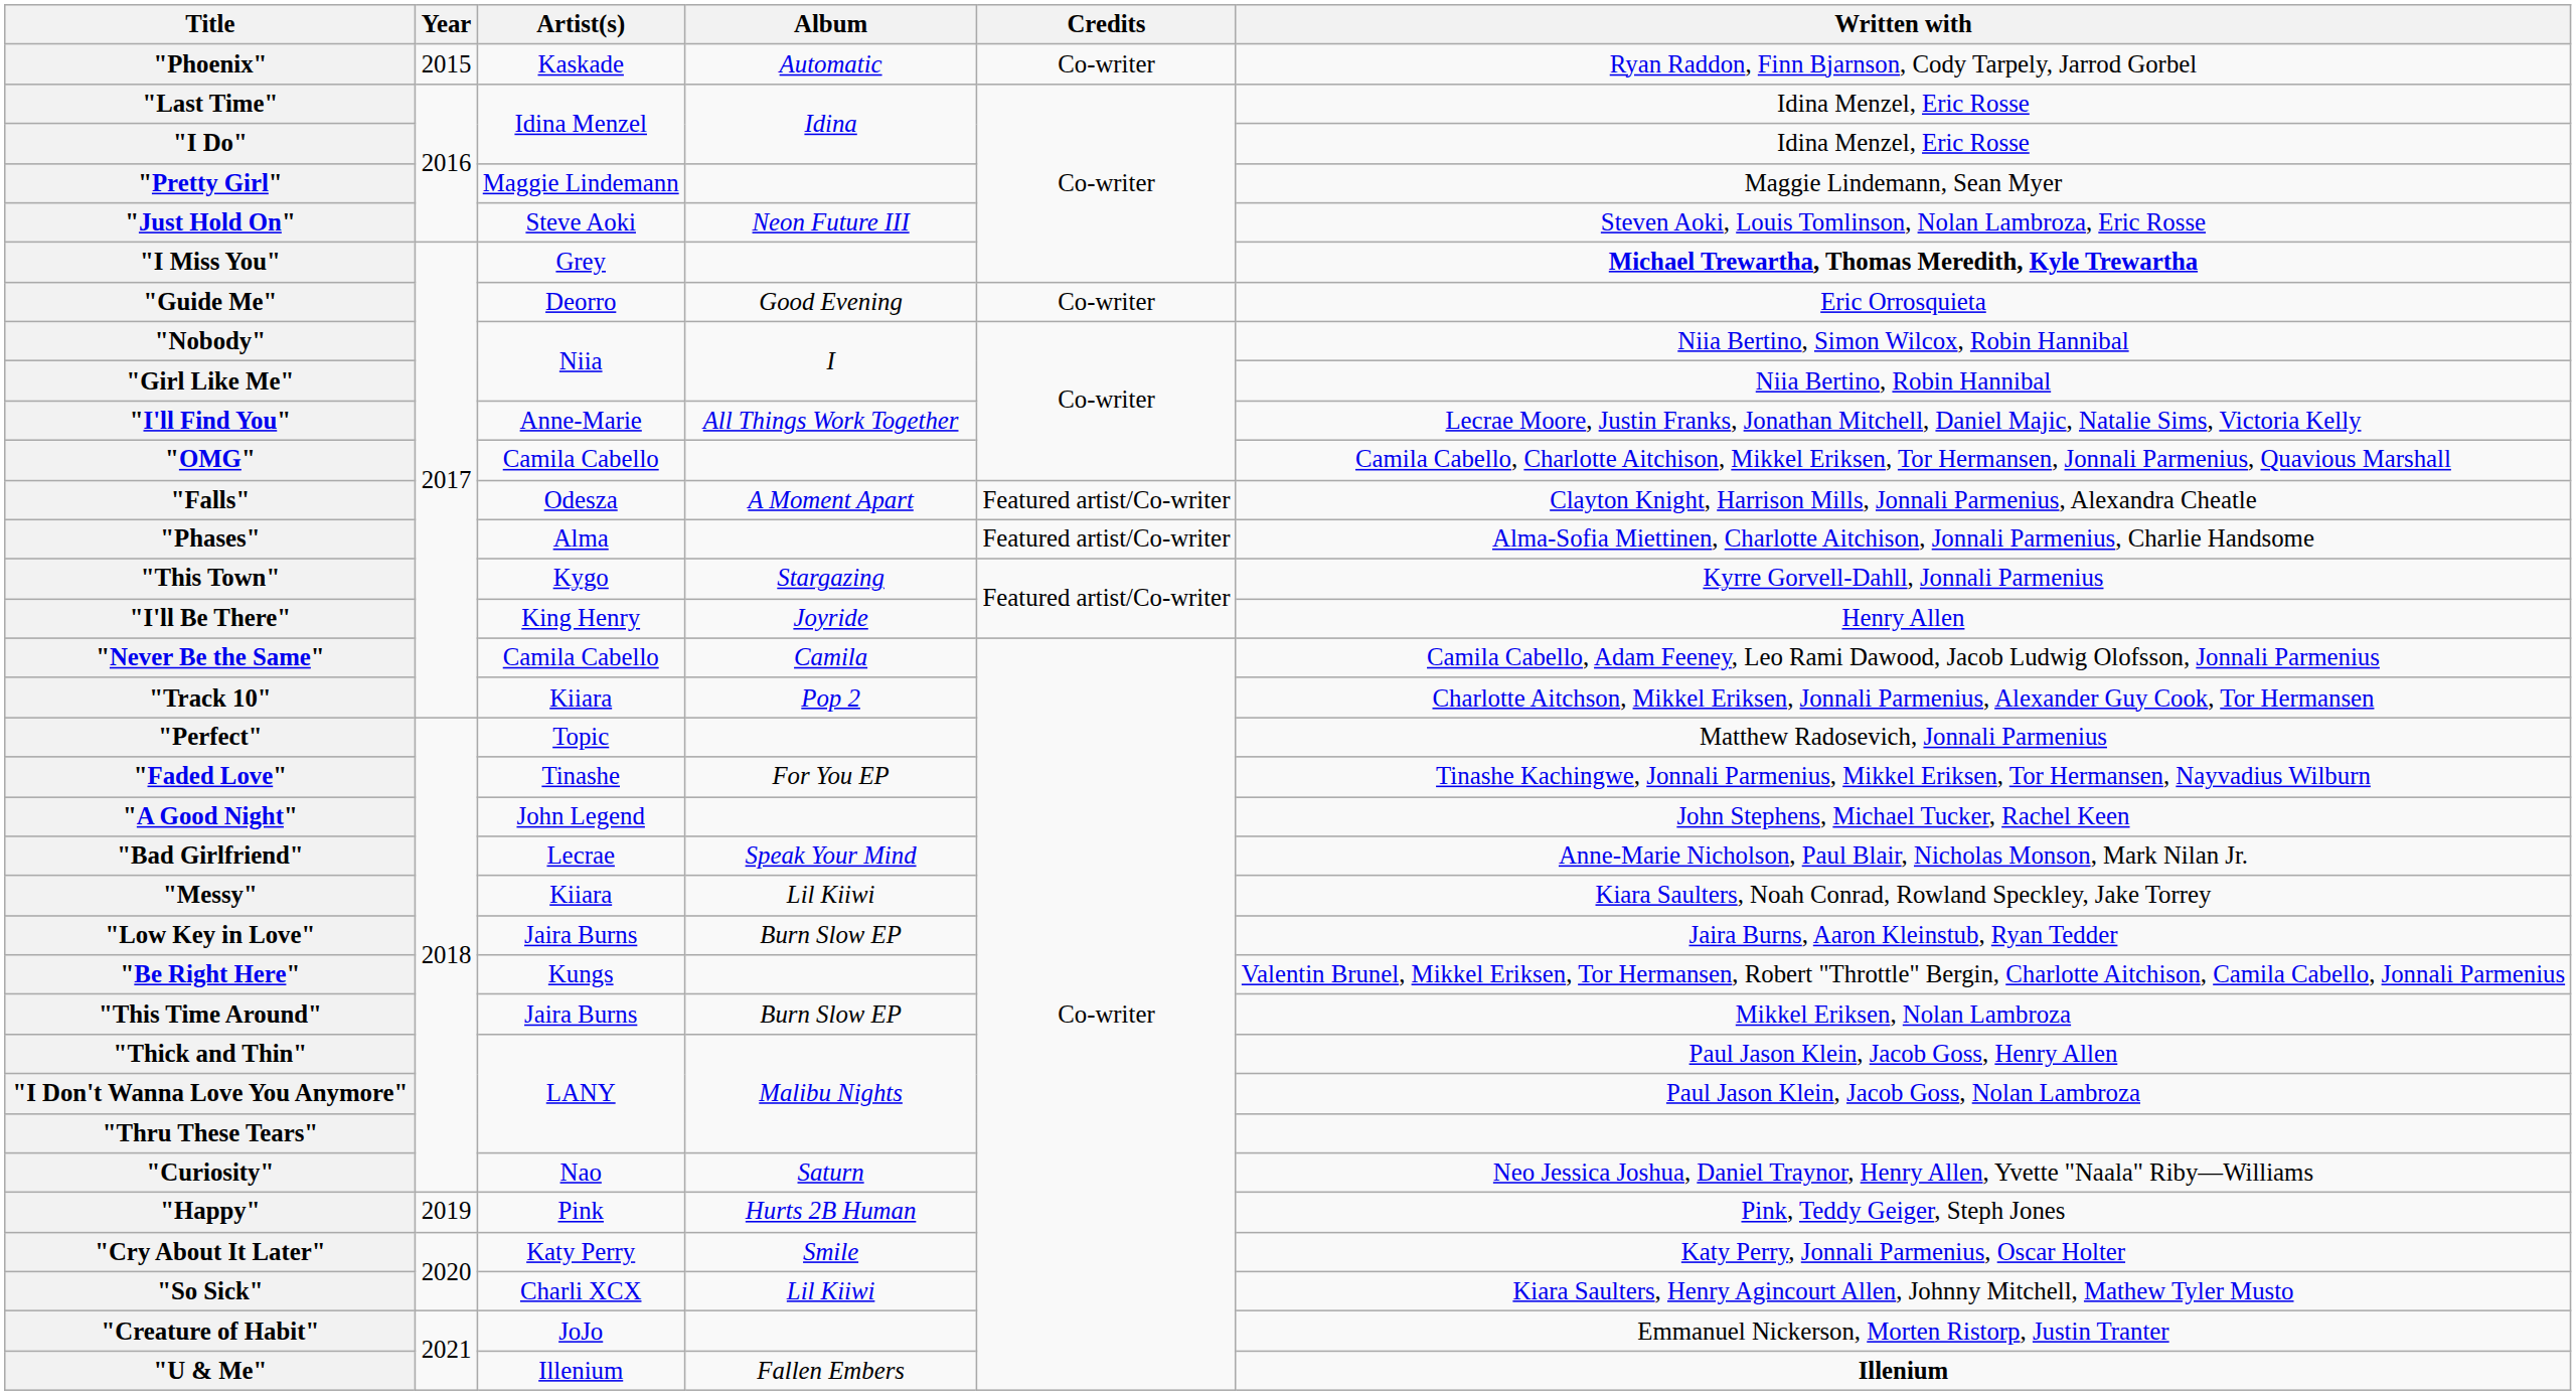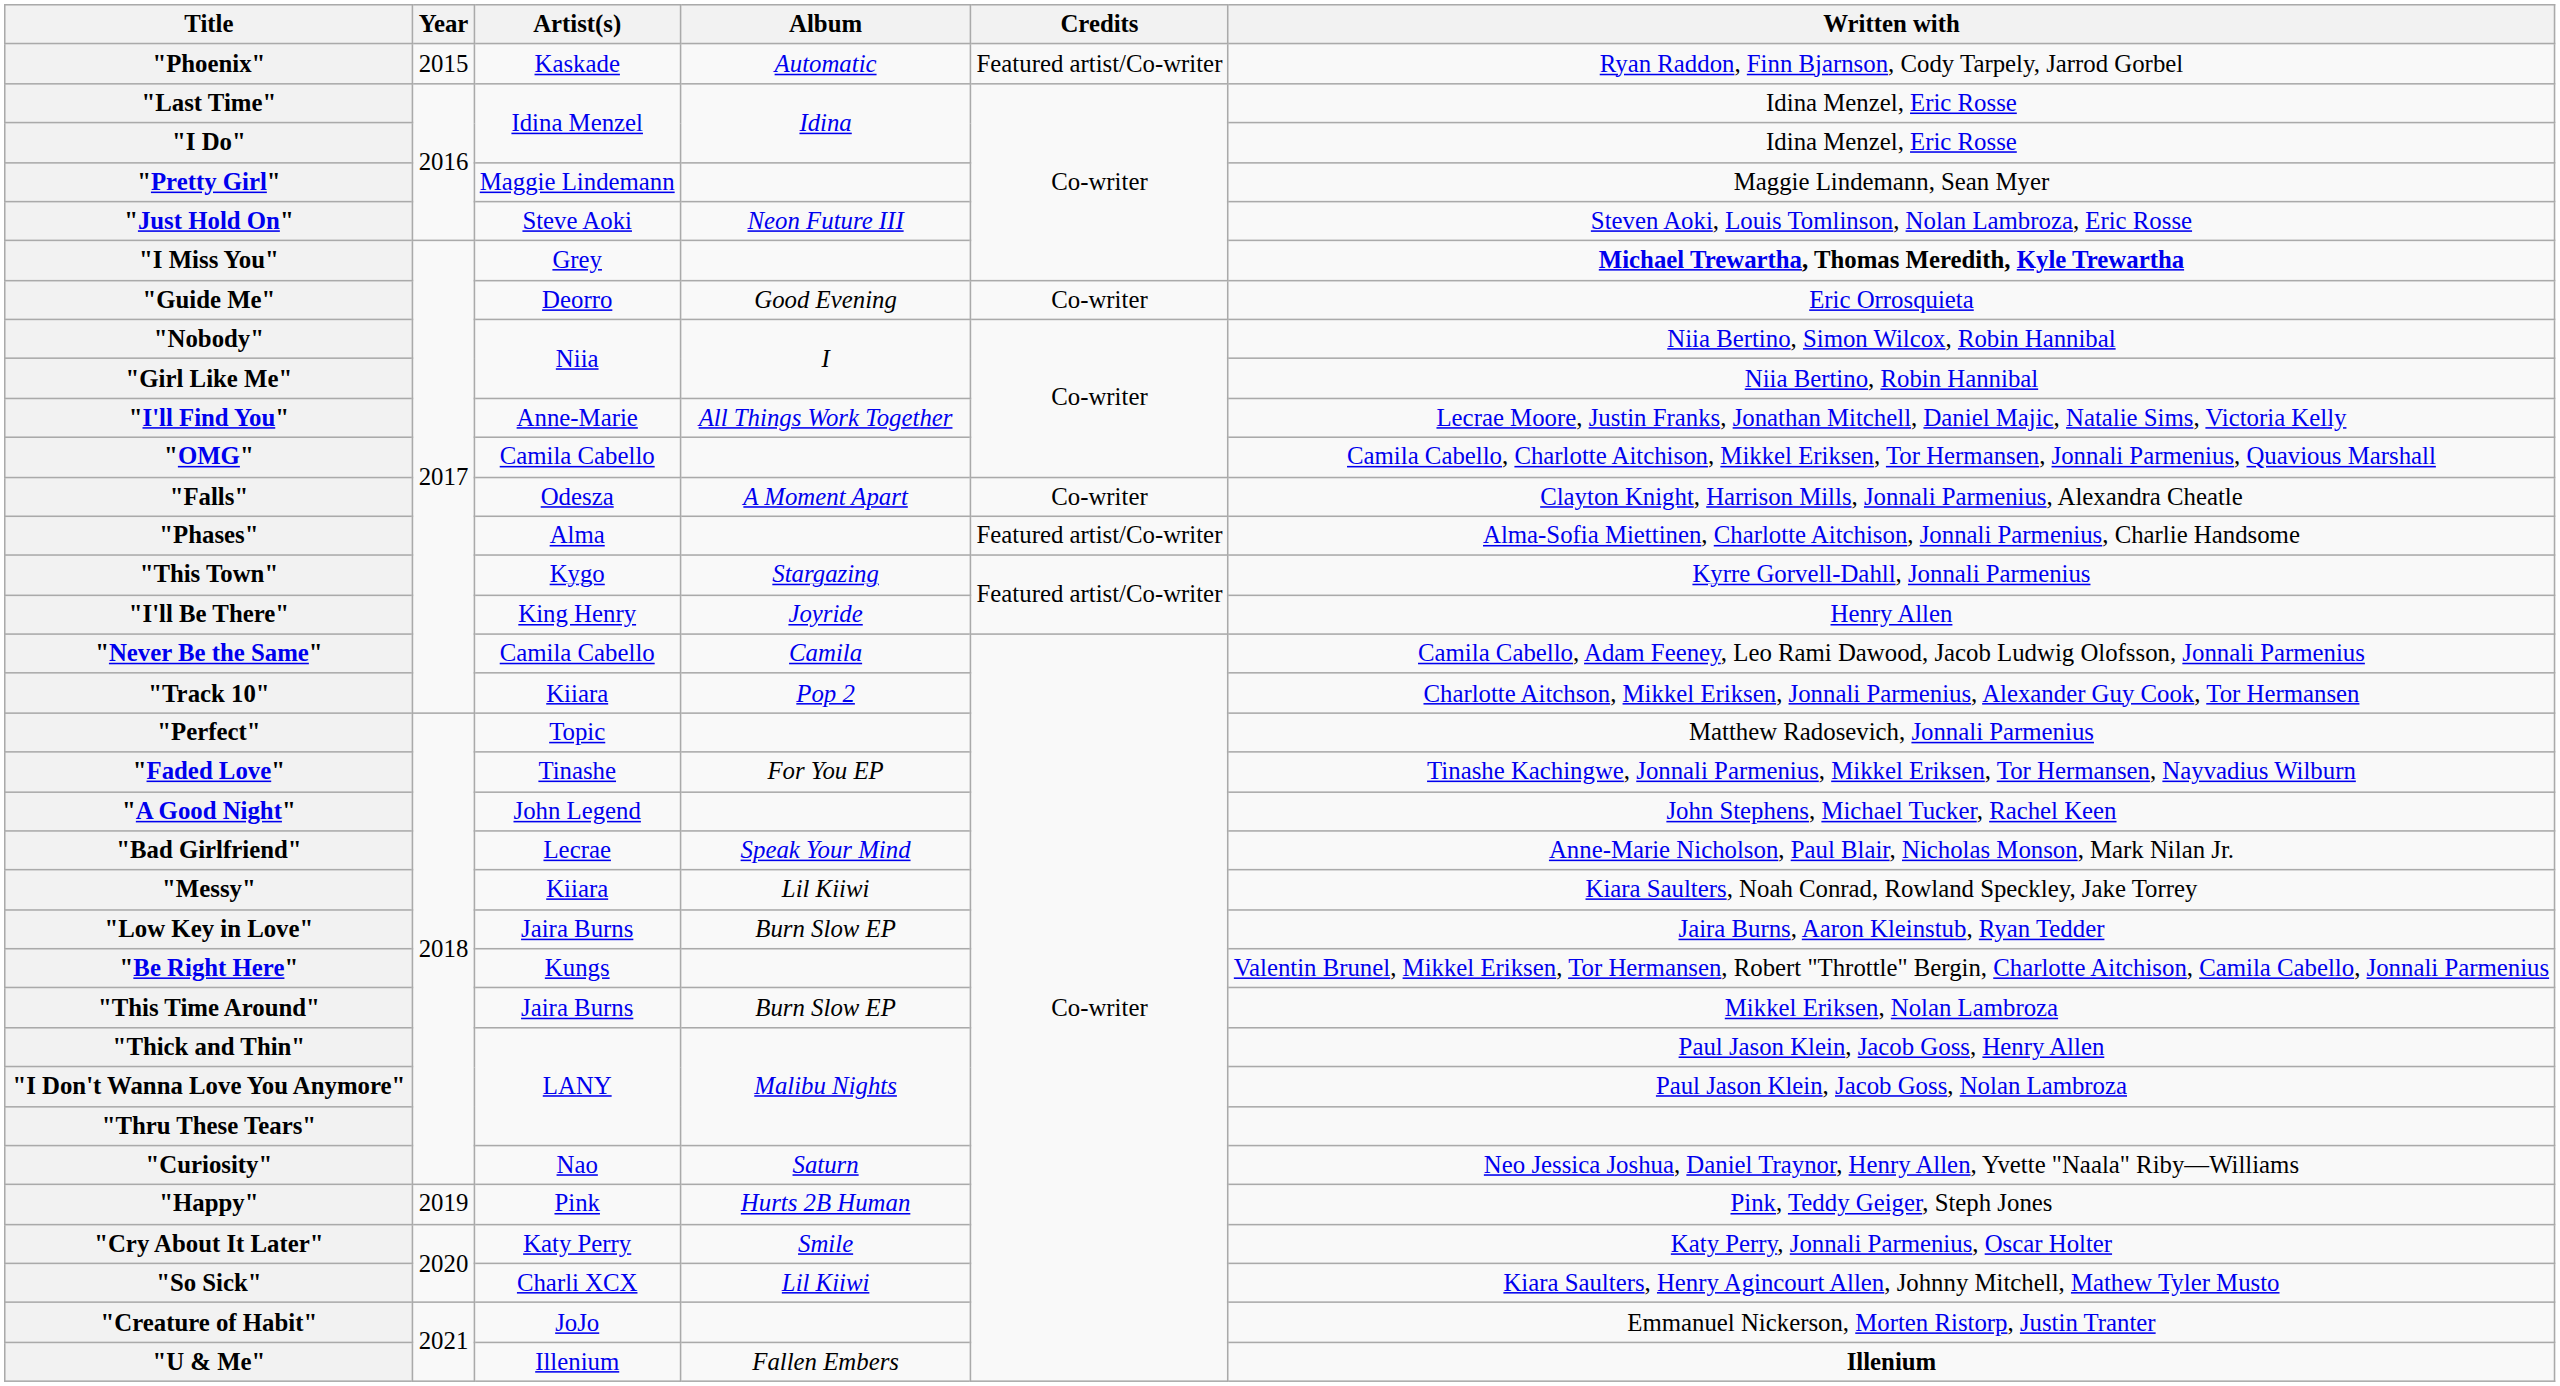"Phoenix" | Credits: Co-writer -> Featured artist/Co-writer
"Falls" | Credits: Featured artist/Co-writer -> Co-writer
